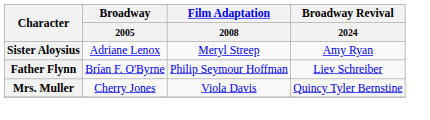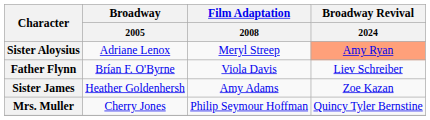Sister Aloysius | Broadway Revival / 2024: no background -> lightsalmon background
Father Flynn | Film Adaptation / 2008: Philip Seymour Hoffman -> Viola Davis
+ row: Sister James | Heather Goldenhersh | Amy Adams | Zoe Kazan
Mrs. Muller | Film Adaptation / 2008: Viola Davis -> Philip Seymour Hoffman
